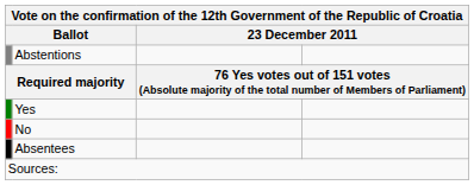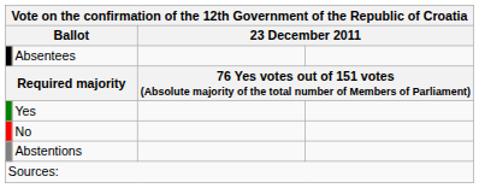rows swapped: Absentees <-> Abstentions
